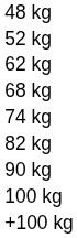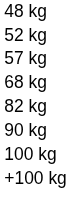+ row: 57 kg
- row: 62 kg
- row: 74 kg
